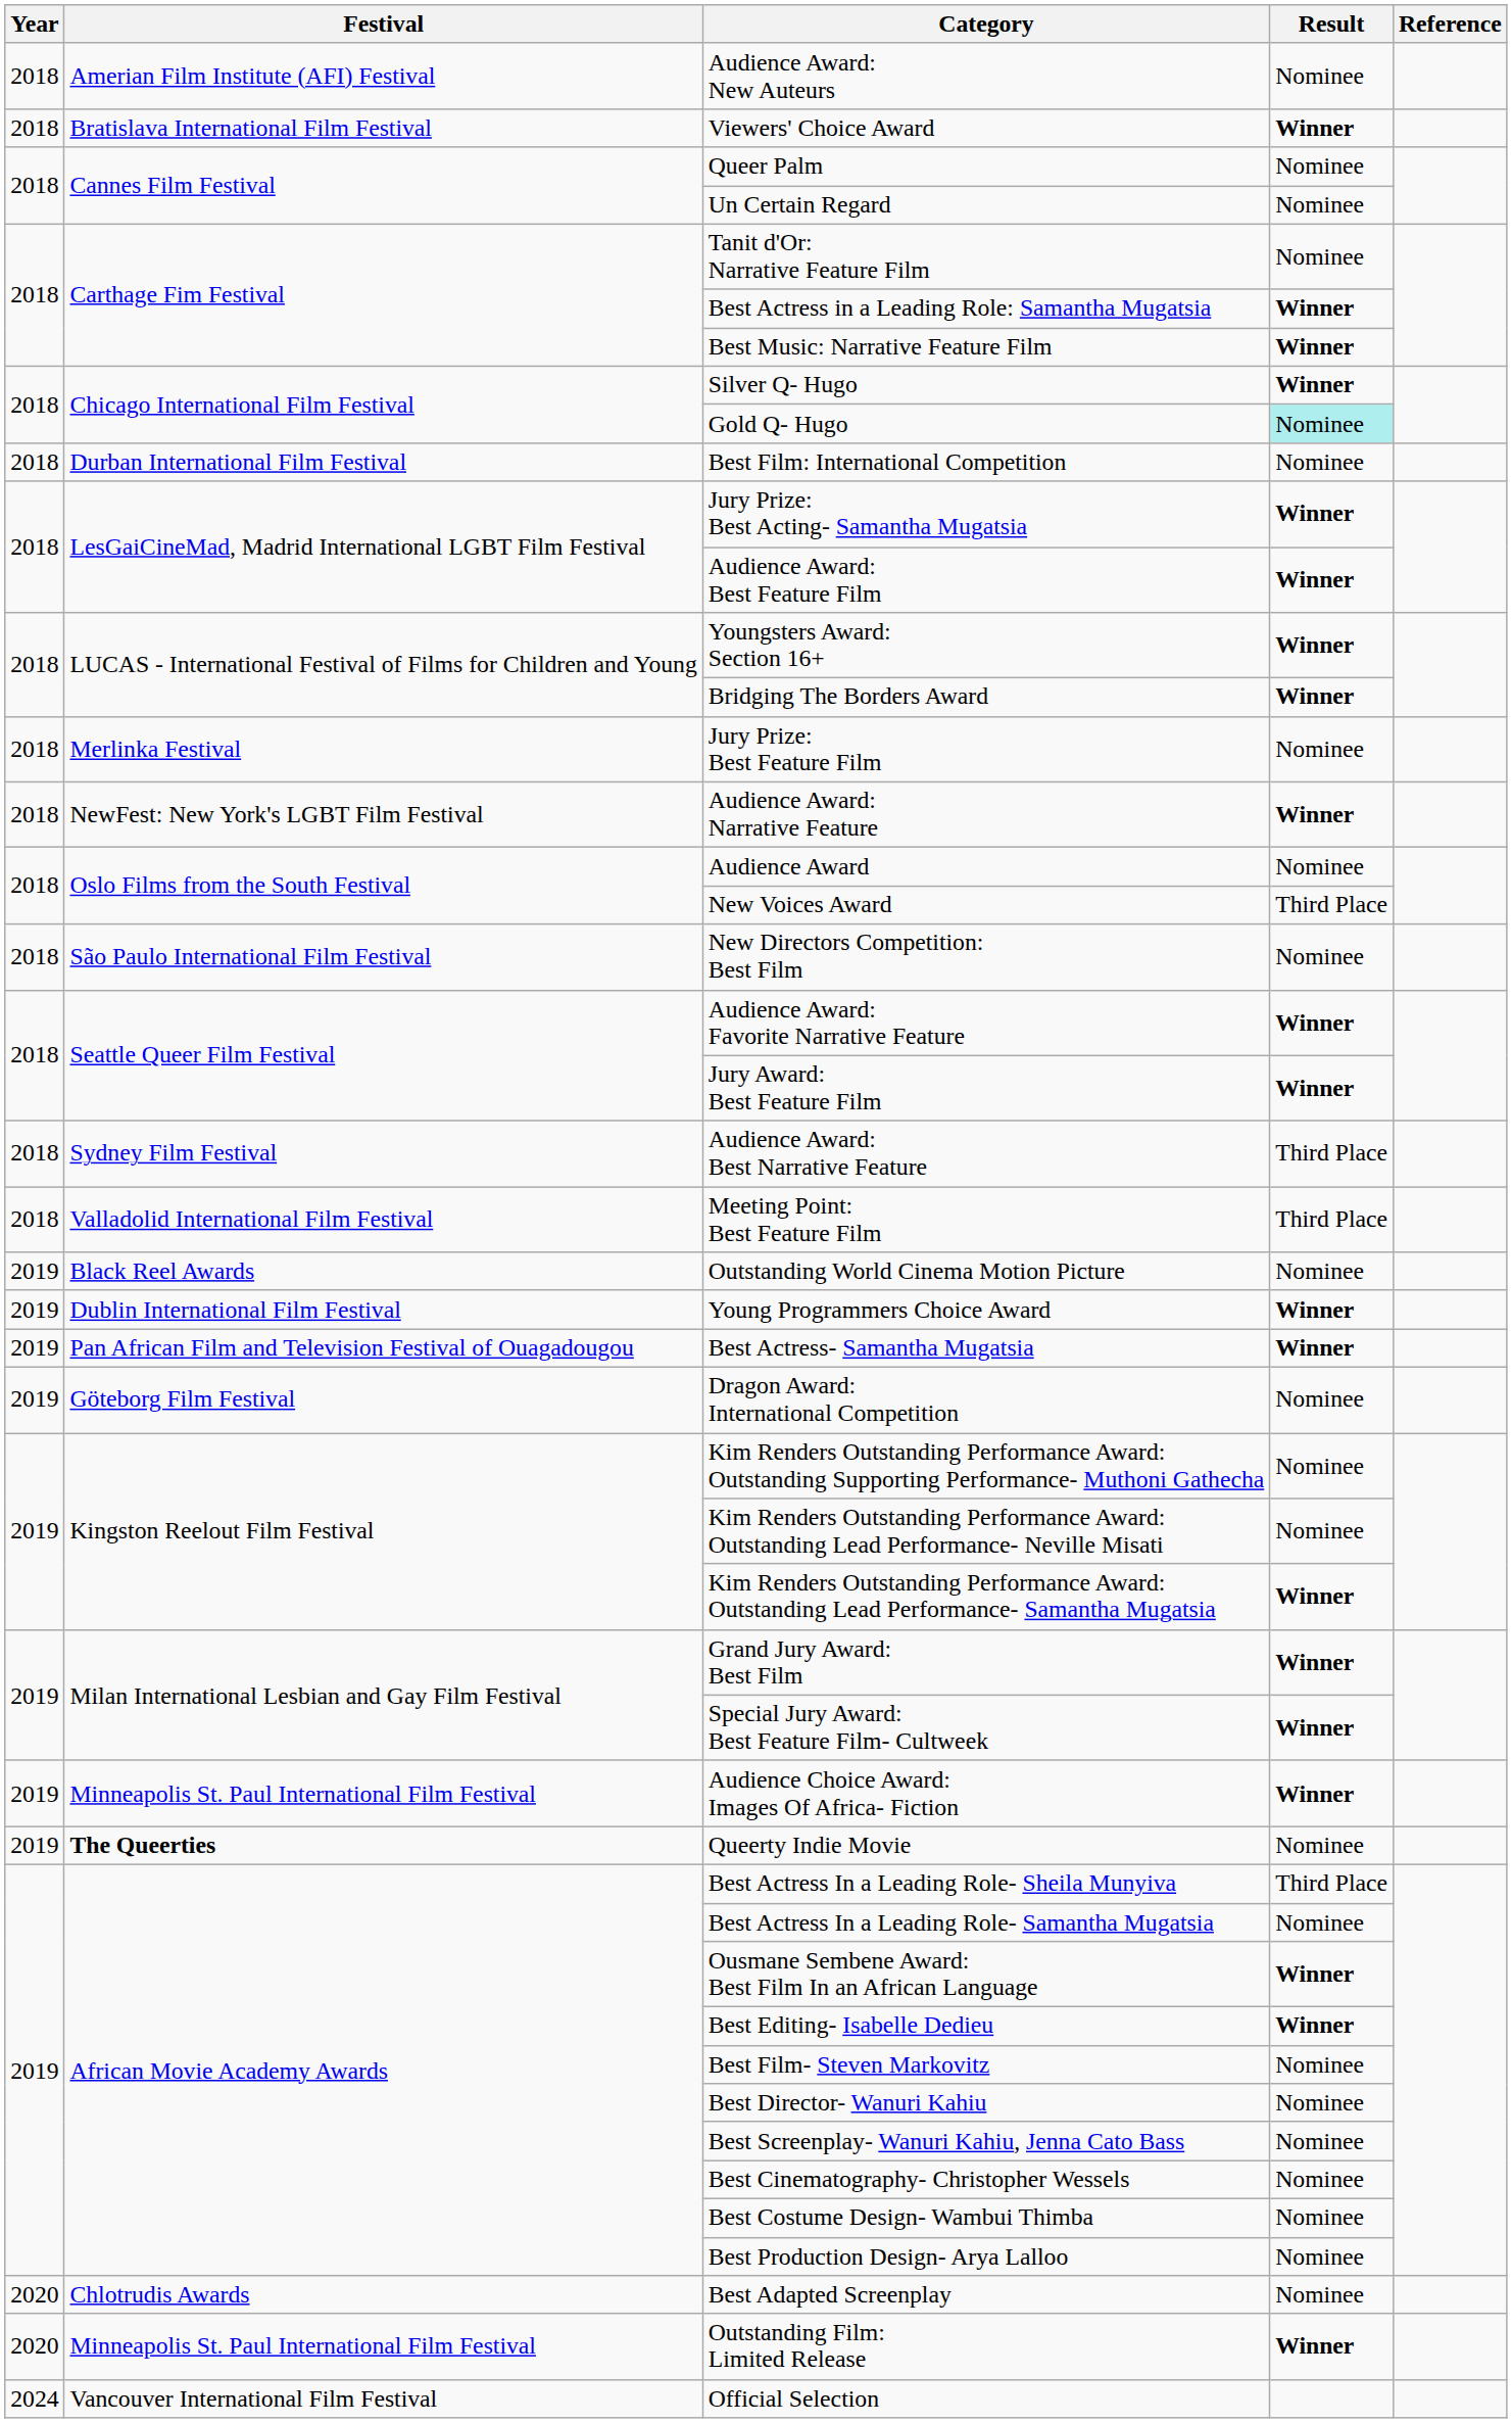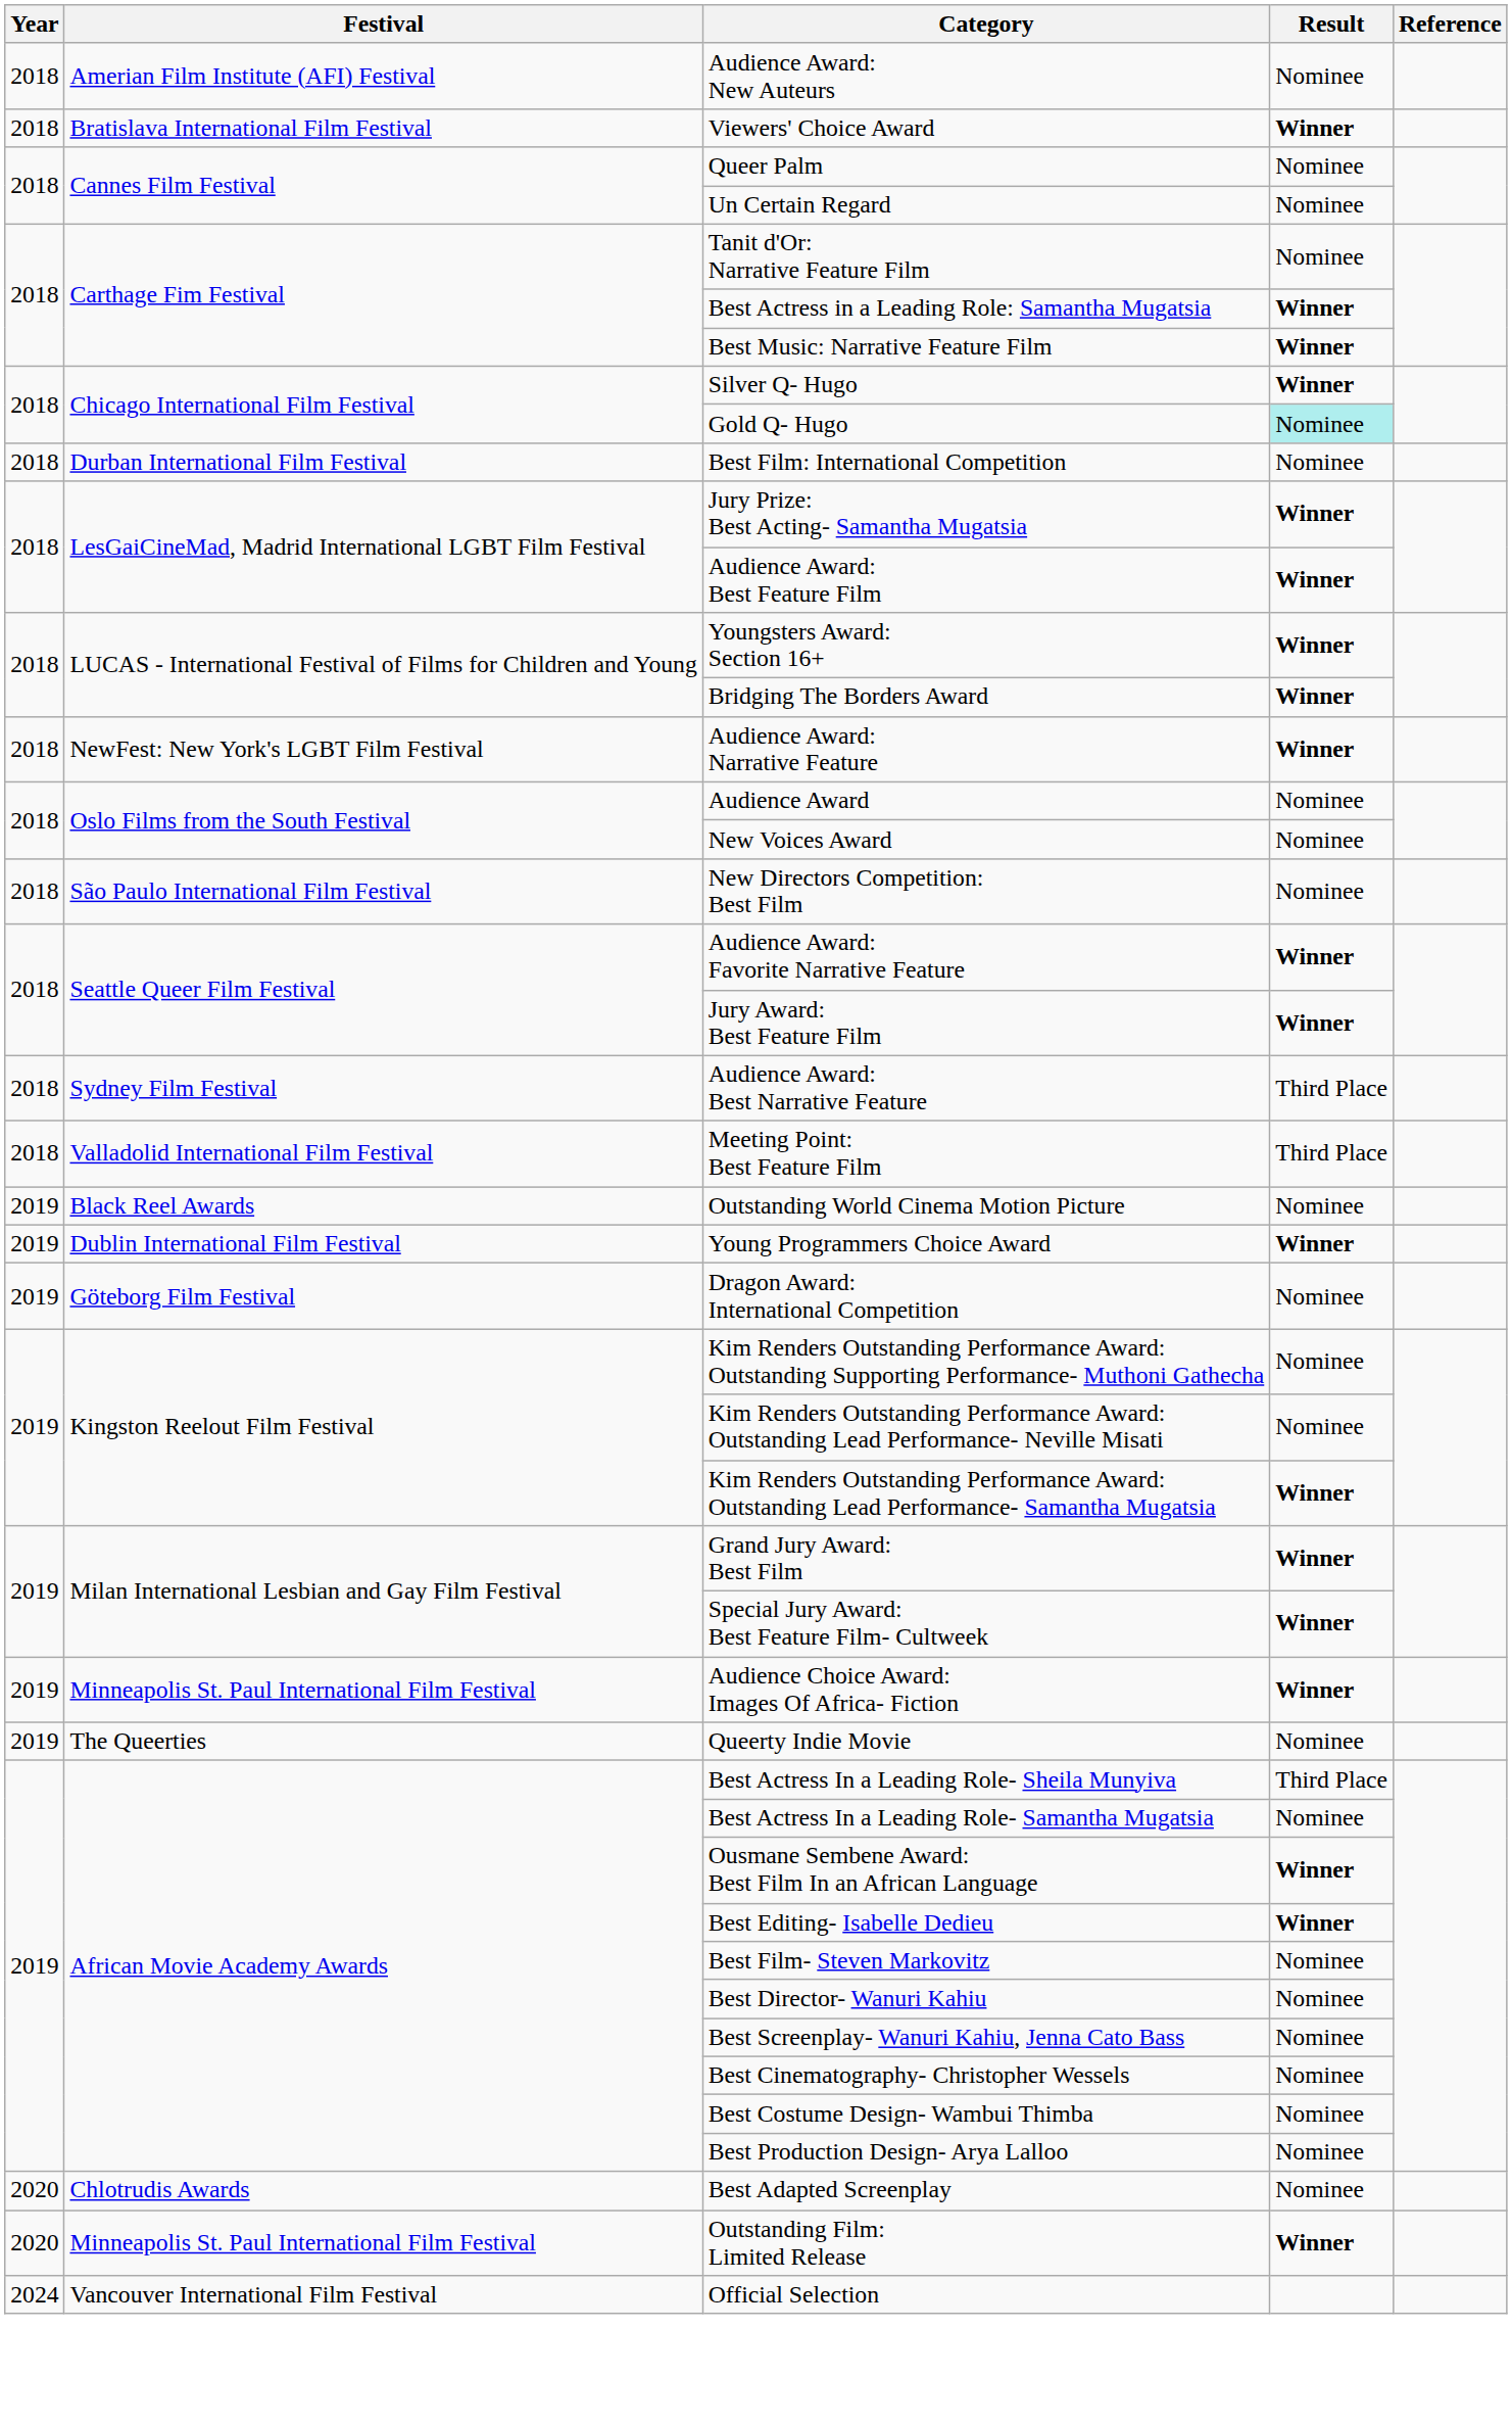- row: 2018 | Merlinka Festival | Jury Prize: Best Feature Film | Nominee
New Voices Award | Result: Third Place -> Nominee
- row: 2019 | Pan African Film and Television Festival of Ouagadougou | Best Actress- Samantha Mugatsia | Winner
Queerty Indie Movie | Festival: bold -> normal
